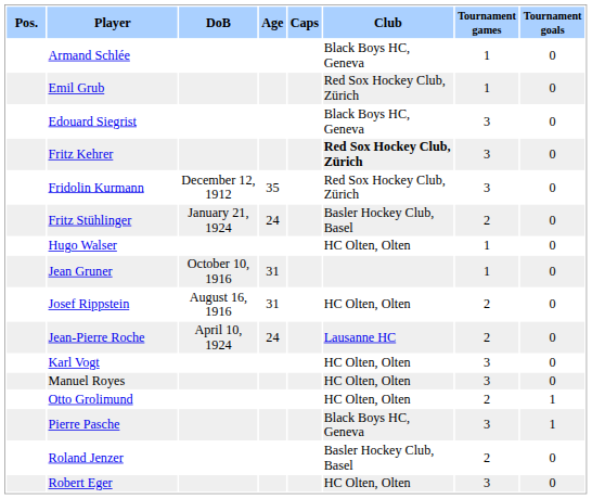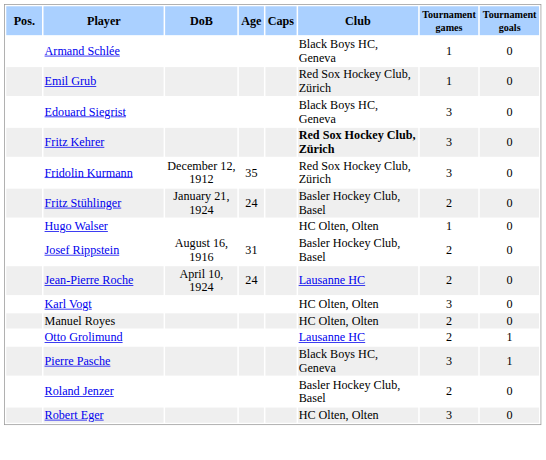- row: Jean Gruner | October 10, 1916 | 31 | 1 | 0
Josef Rippstein | Club: HC Olten, Olten -> Basler Hockey Club, Basel
Manuel Royes | Tournament games: 3 -> 2
Otto Grolimund | Club: HC Olten, Olten -> Lausanne HC
